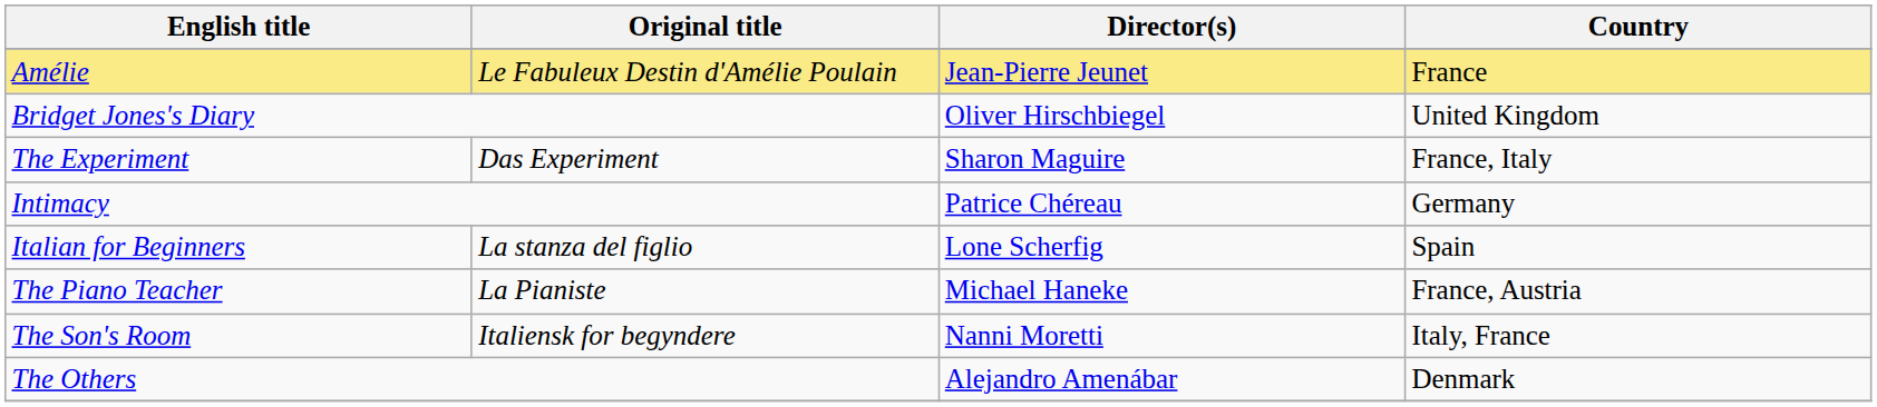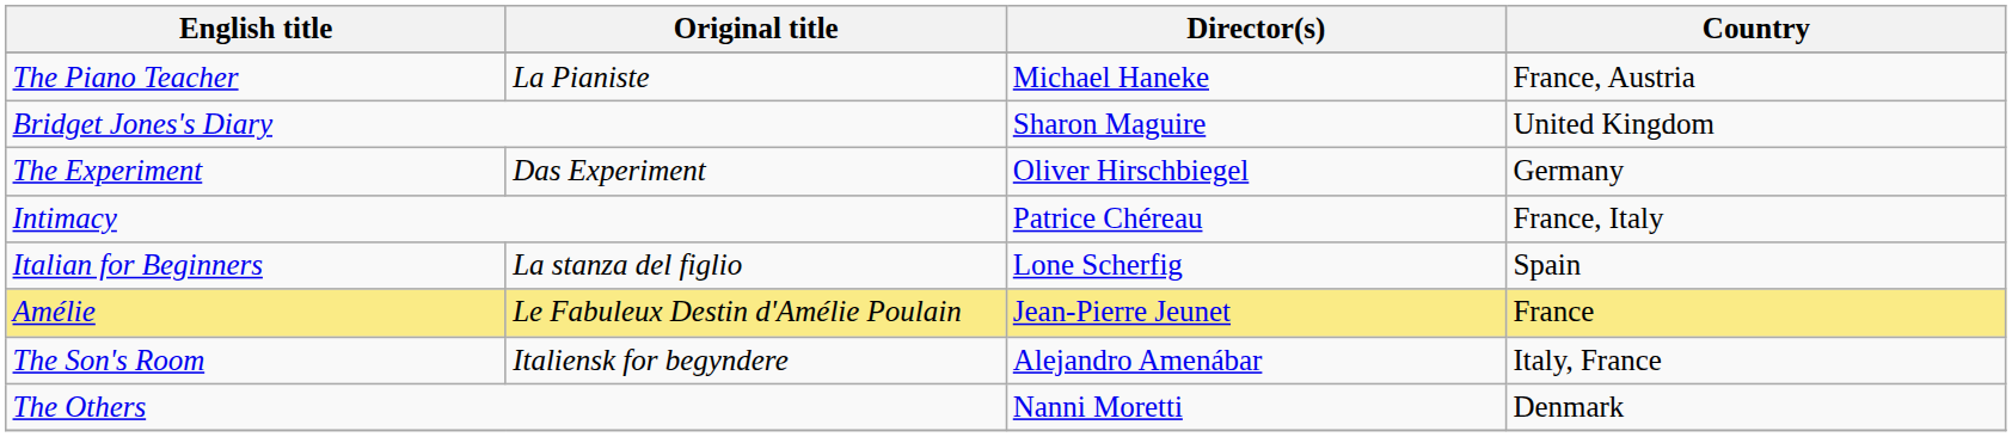rows swapped: Amélie <-> The Piano Teacher
Bridget Jones's Diary | Director(s): Oliver Hirschbiegel -> Sharon Maguire
The Experiment | Director(s): Sharon Maguire -> Oliver Hirschbiegel
The Experiment | Country: France, Italy -> Germany
Intimacy | Country: Germany -> France, Italy
The Son's Room | Director(s): Nanni Moretti -> Alejandro Amenábar
The Others | Director(s): Alejandro Amenábar -> Nanni Moretti
